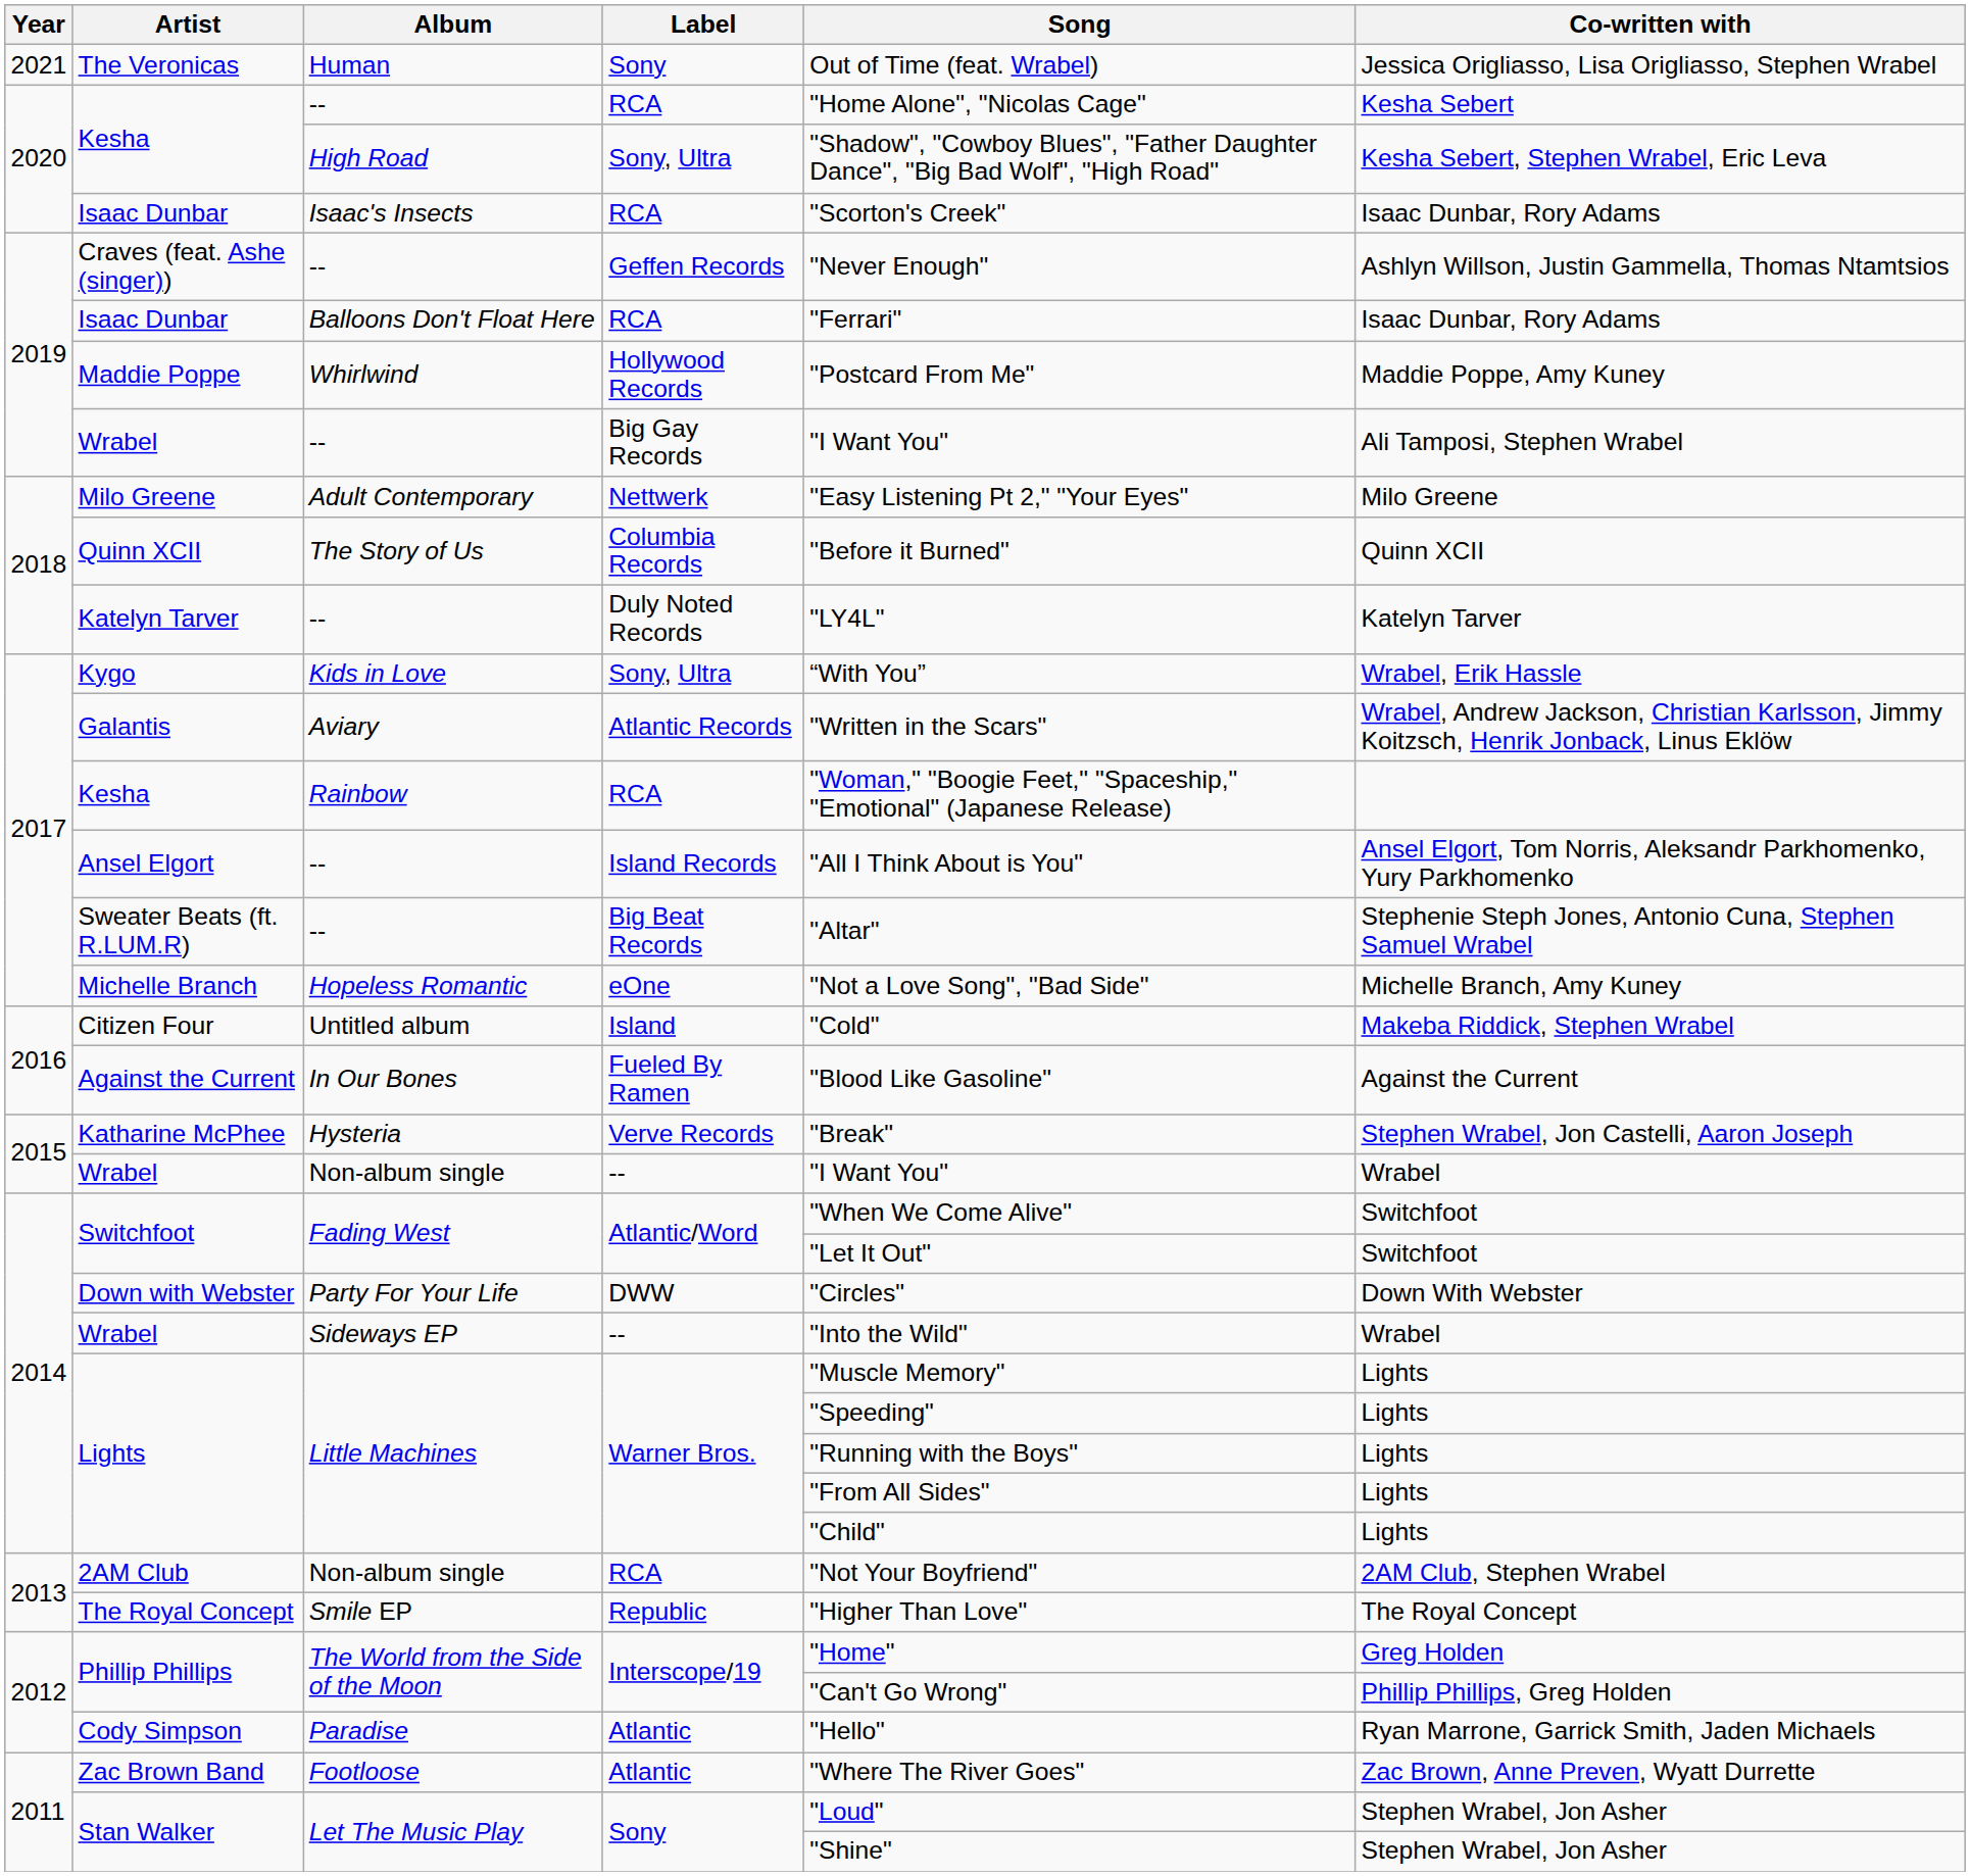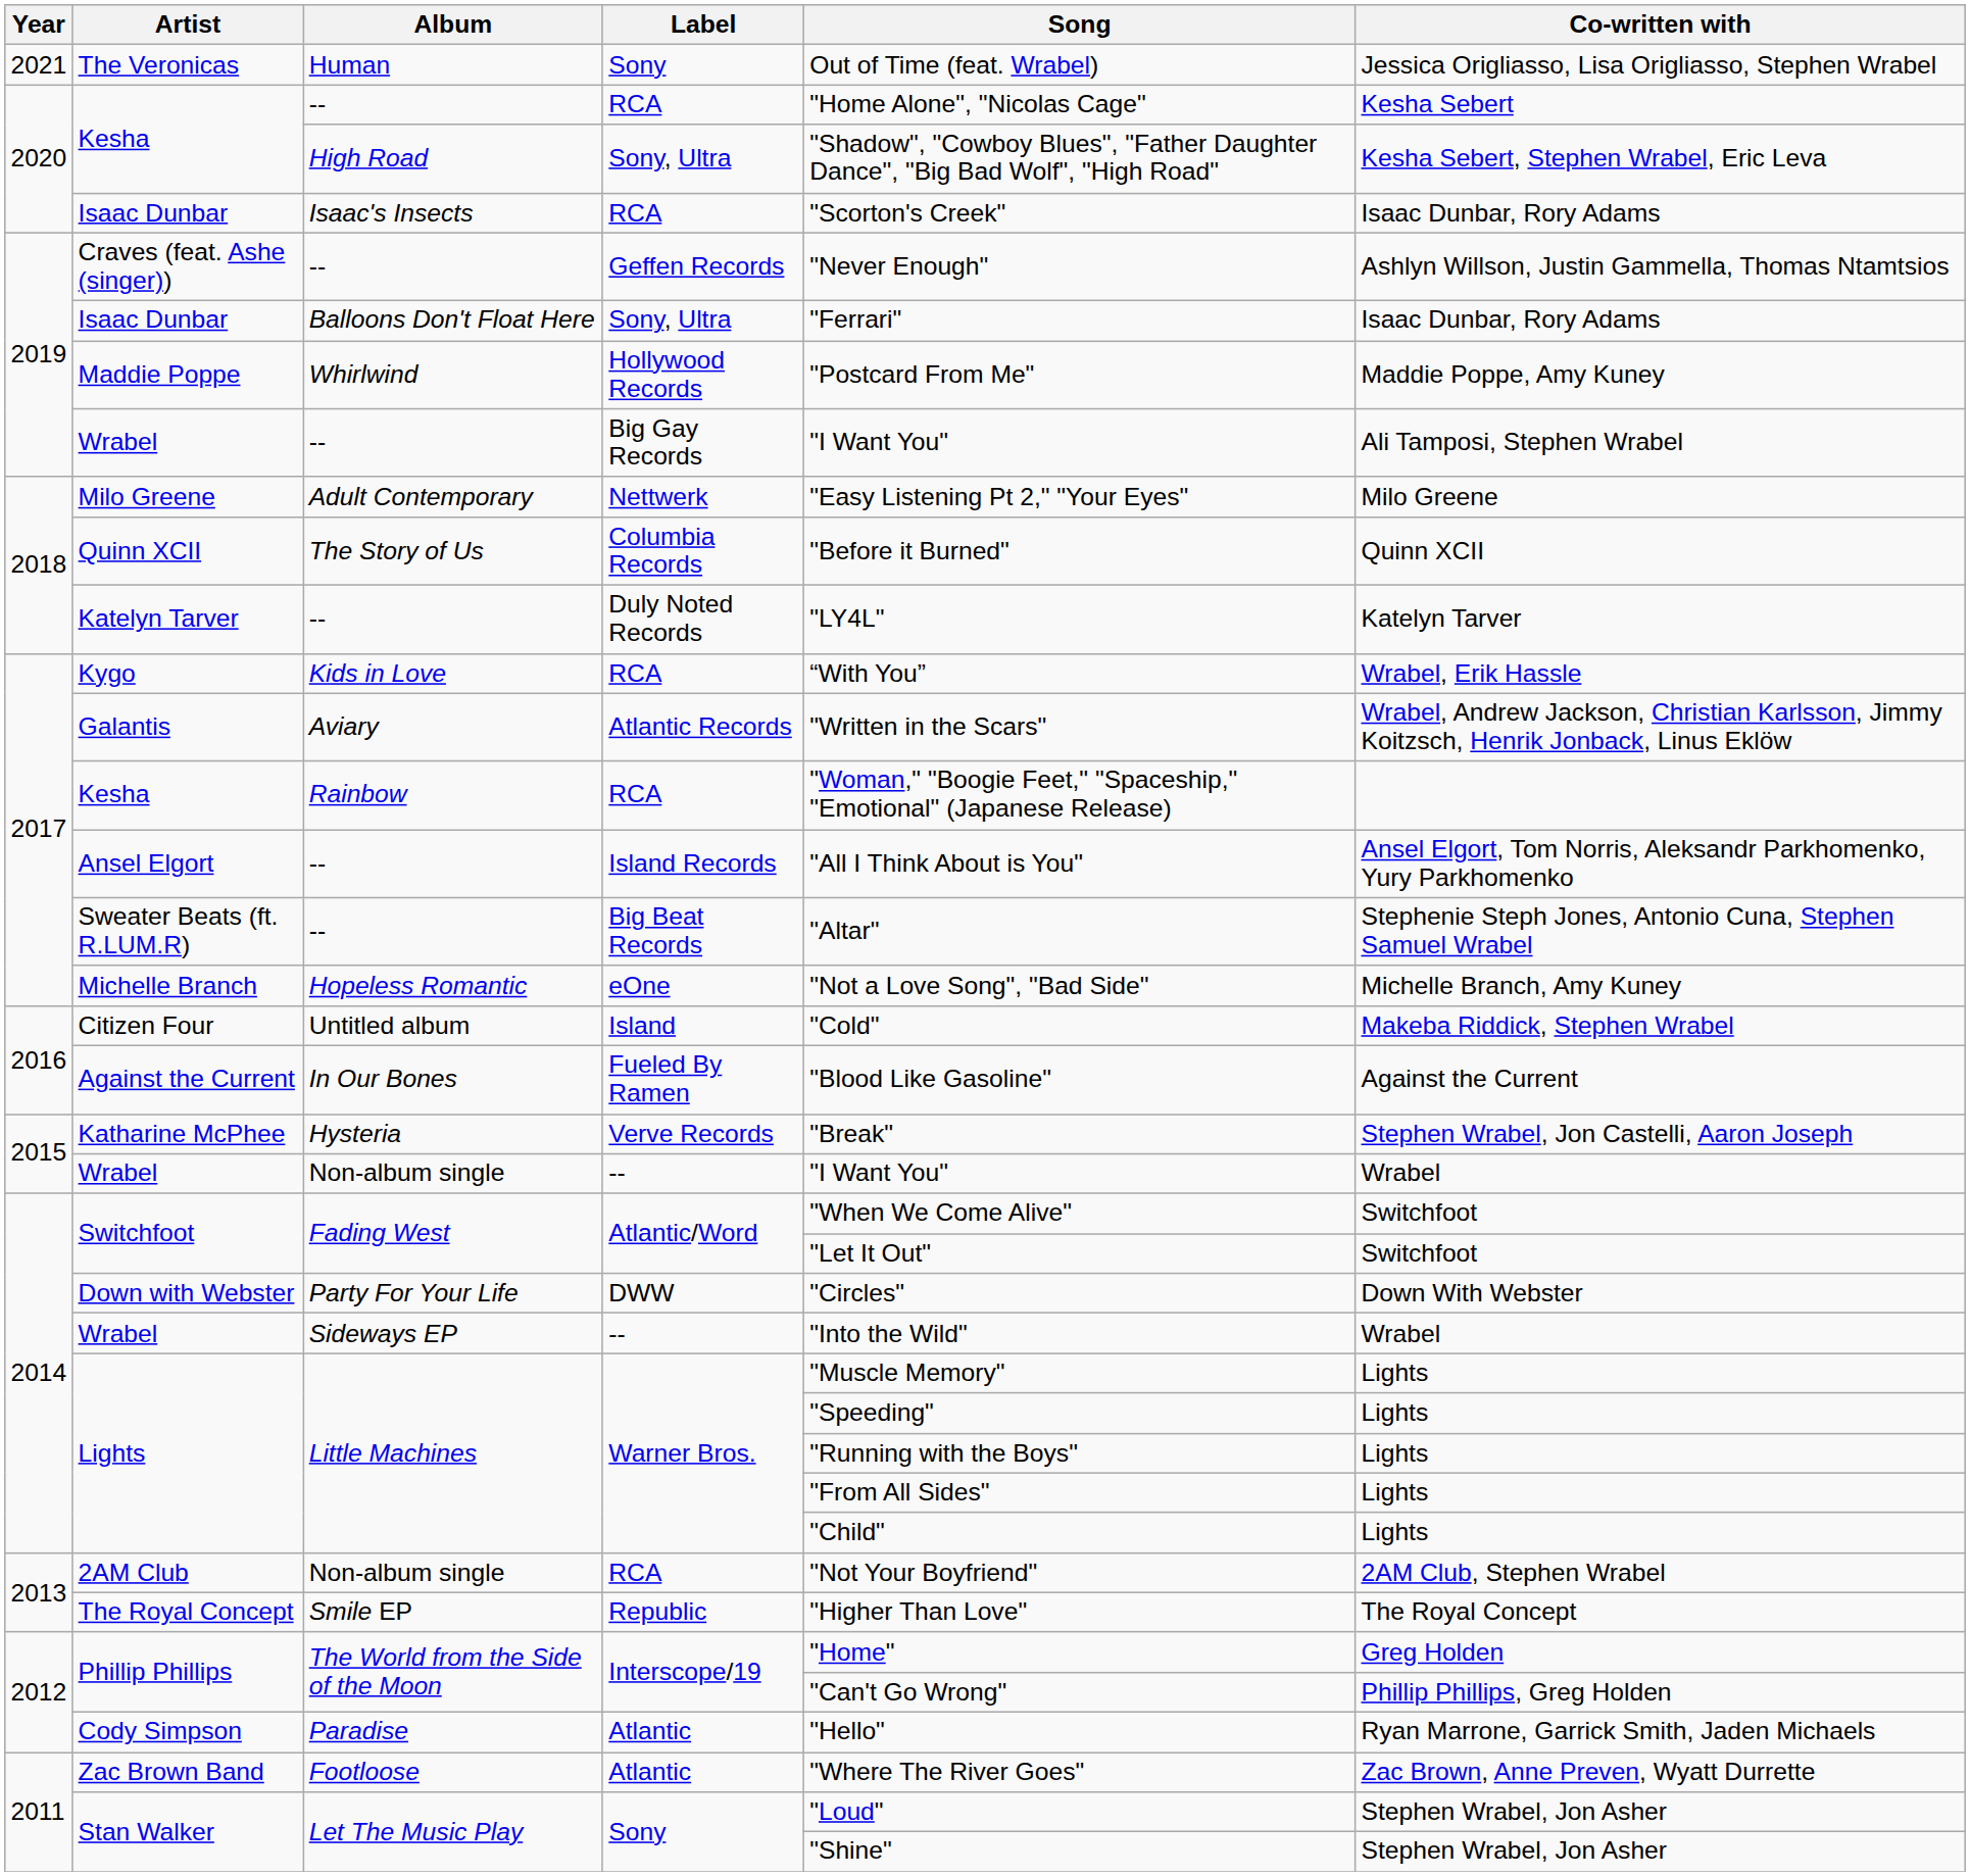Isaac Dunbar / Balloons Don't Float Here | Label: RCA -> Sony, Ultra
Kygo | Label: Sony, Ultra -> RCA
